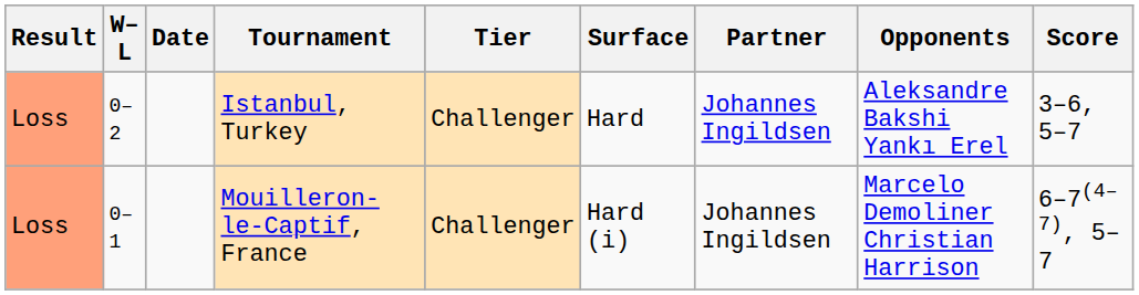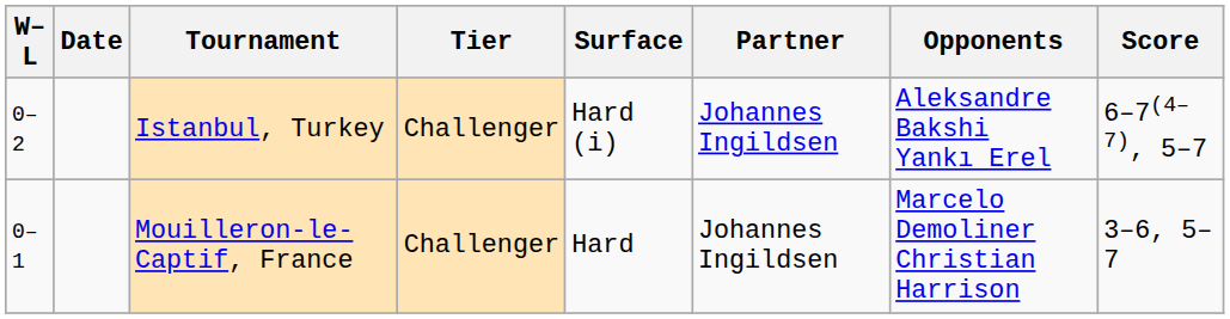- column: Result | Loss | Loss
Istanbul, Turkey | Surface: Hard -> Hard (i)
Istanbul, Turkey | Score: 3–6, 5–7 -> 6–7(4–7), 5–7
Mouilleron-le-Captif, France | Surface: Hard (i) -> Hard
Mouilleron-le-Captif, France | Score: 6–7(4–7), 5–7 -> 3–6, 5–7
